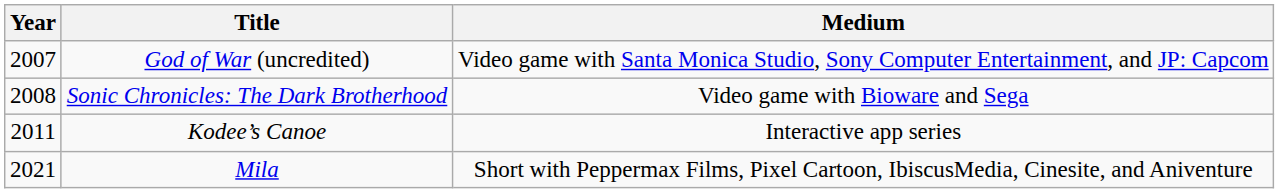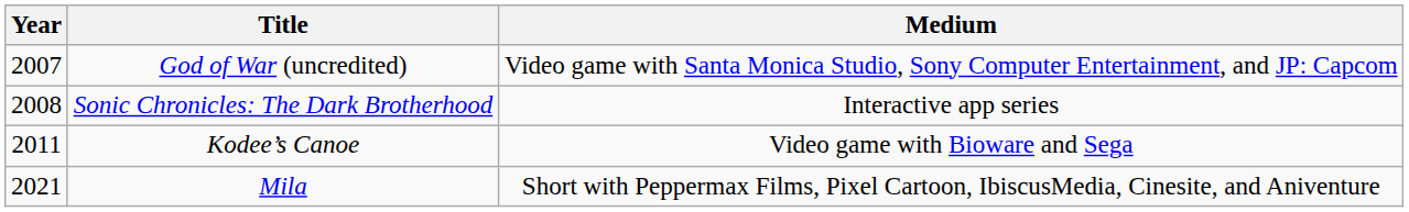Sonic Chronicles: The Dark Brotherhood | Medium: Video game with Bioware and Sega -> Interactive app series
Kodee’s Canoe | Medium: Interactive app series -> Video game with Bioware and Sega
